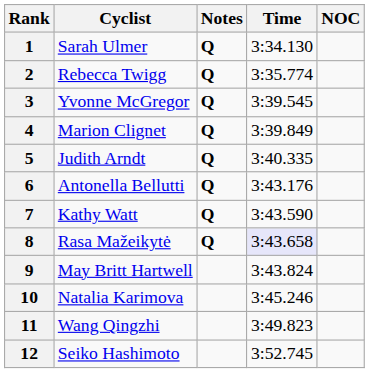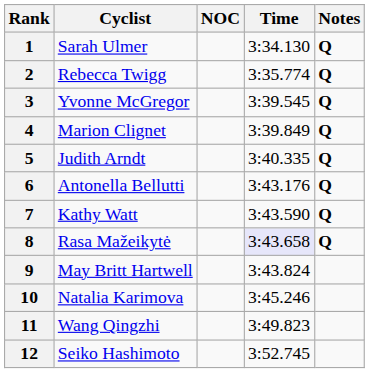columns swapped: NOC <-> Notes
